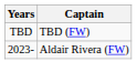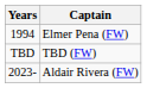+ row: 1994 | Elmer Pena (FW)
